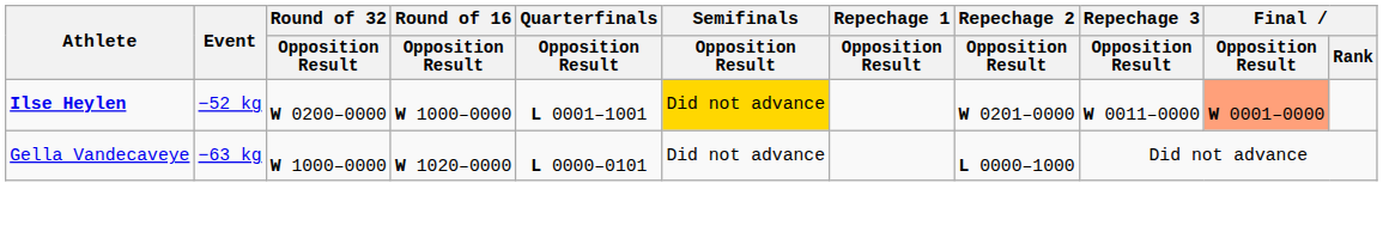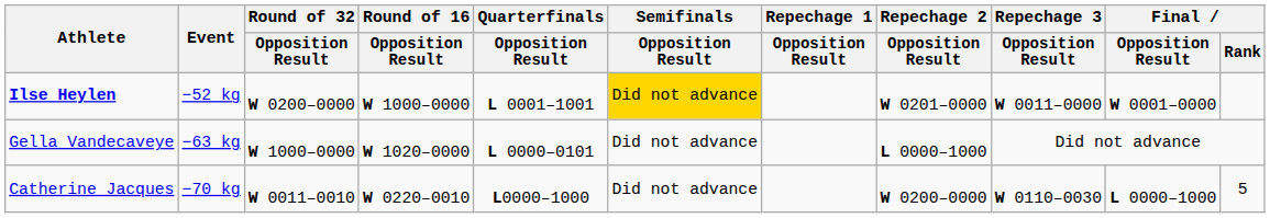Ilse Heylen | Final / Opposition Result: lightsalmon background -> no background
+ row: Catherine Jacques | −70 kg | W 0011–0010 | W 0220–0010 | L0000–1000 | Did not advance | W 0200–0000 | W 0110–0030 | L 0000–1000 | 5
